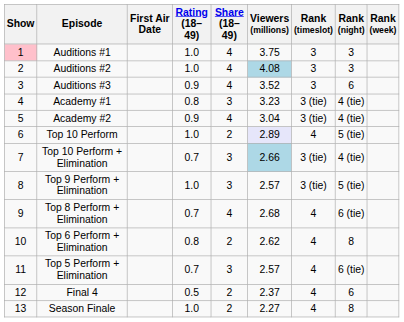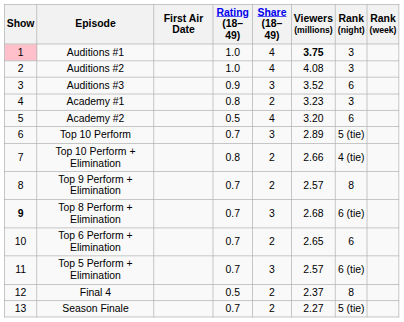- column: Rank (timeslot) | 3 | 3 | 3 | 3 (tie) | 3 (tie) | 4 | 3 (tie) | 3 (tie) | 4 | 4 | 4 | 4 | 4
Auditions #1 | Viewers (millions): normal -> bold
Auditions #2 | Viewers (millions): lightblue background -> no background
Auditions #3 | Share (18–49): 4 -> 3
Academy #1 | Share (18–49): 3 -> 2
Academy #1 | Rank (night): 4 (tie) -> 3
Academy #2 | Rating (18–49): 0.9 -> 0.5
Academy #2 | Viewers (millions): 3.04 -> 3.20
Academy #2 | Rank (night): 4 (tie) -> 6
Top 10 Perform | Rating (18–49): 1.0 -> 0.7
Top 10 Perform | Share (18–49): 2 -> 3
Top 10 Perform | Viewers (millions): lavender background -> no background
Top 10 Perform + Elimination | Rating (18–49): 0.7 -> 0.8
Top 10 Perform + Elimination | Share (18–49): 3 -> 2
Top 10 Perform + Elimination | Viewers (millions): lightblue background -> no background
Top 9 Perform + Elimination | Rating (18–49): 1.0 -> 0.7
Top 9 Perform + Elimination | Share (18–49): 3 -> 2
Top 9 Perform + Elimination | Rank (night): 5 (tie) -> 8
Top 8 Perform + Elimination | Show: normal -> bold
Top 8 Perform + Elimination | Share (18–49): 4 -> 3
Top 6 Perform + Elimination | Rating (18–49): 0.8 -> 0.7
Top 6 Perform + Elimination | Viewers (millions): 2.62 -> 2.65
Top 6 Perform + Elimination | Rank (night): 8 -> 6
Final 4 | Rank (night): 6 -> 8
Season Finale | Rating (18–49): 1.0 -> 0.7
Season Finale | Rank (night): 8 -> 5 (tie)
